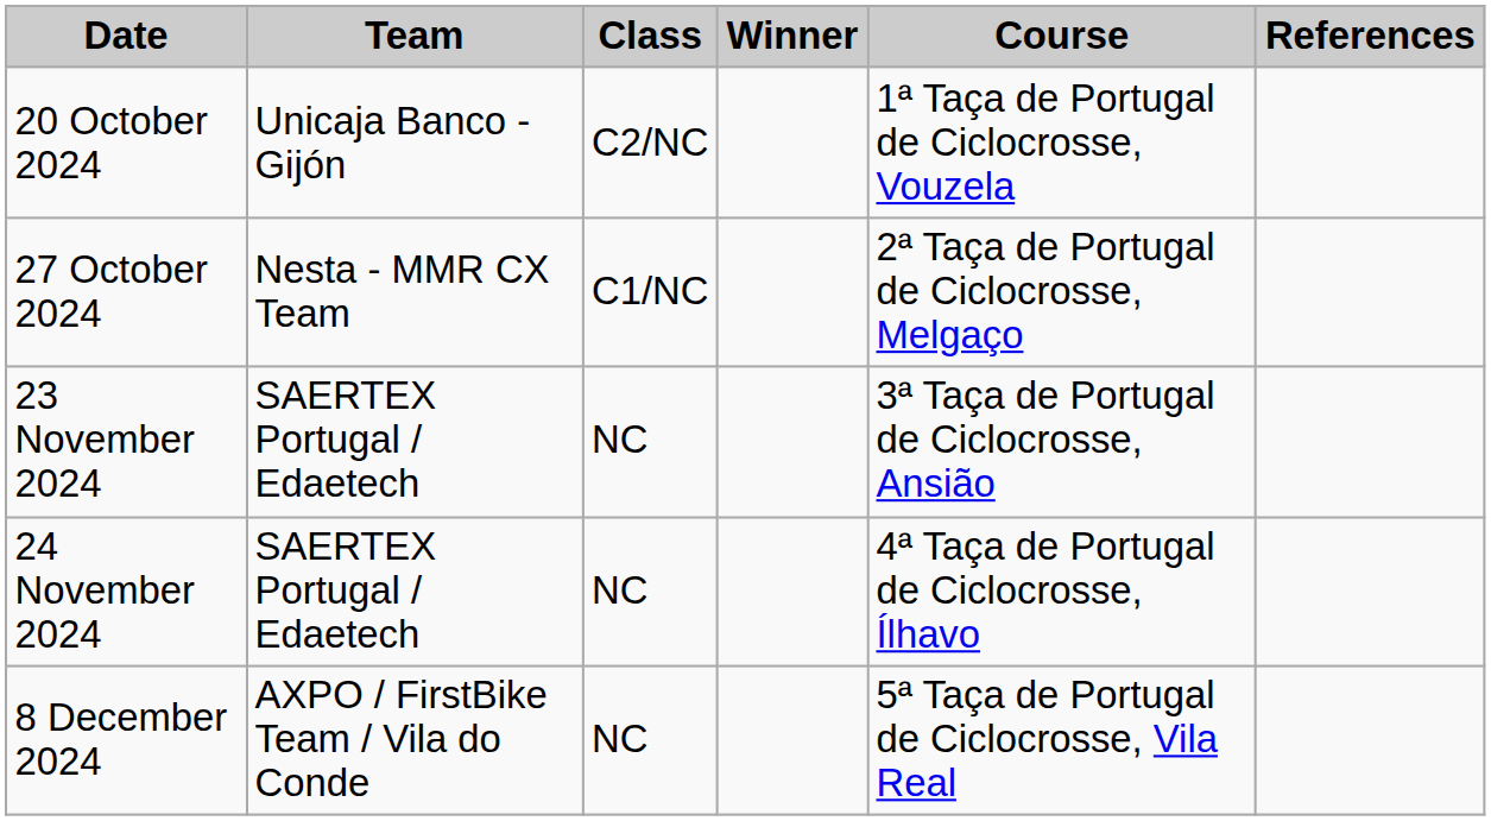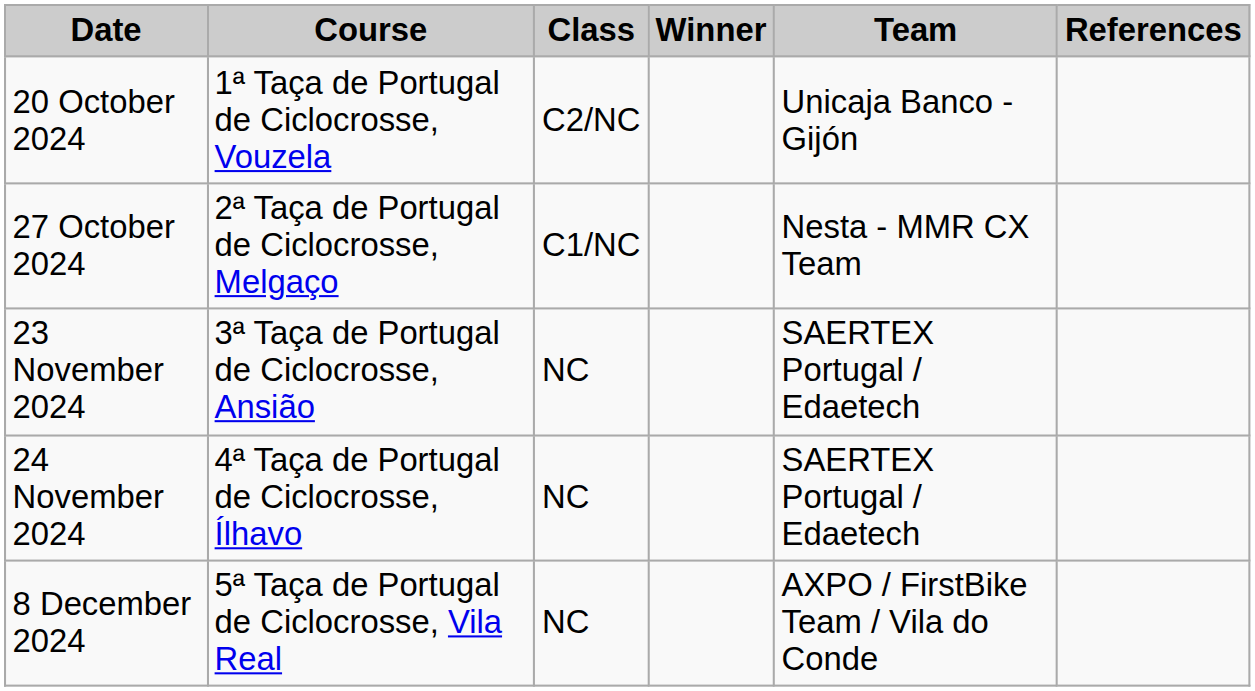columns swapped: Course <-> Team
